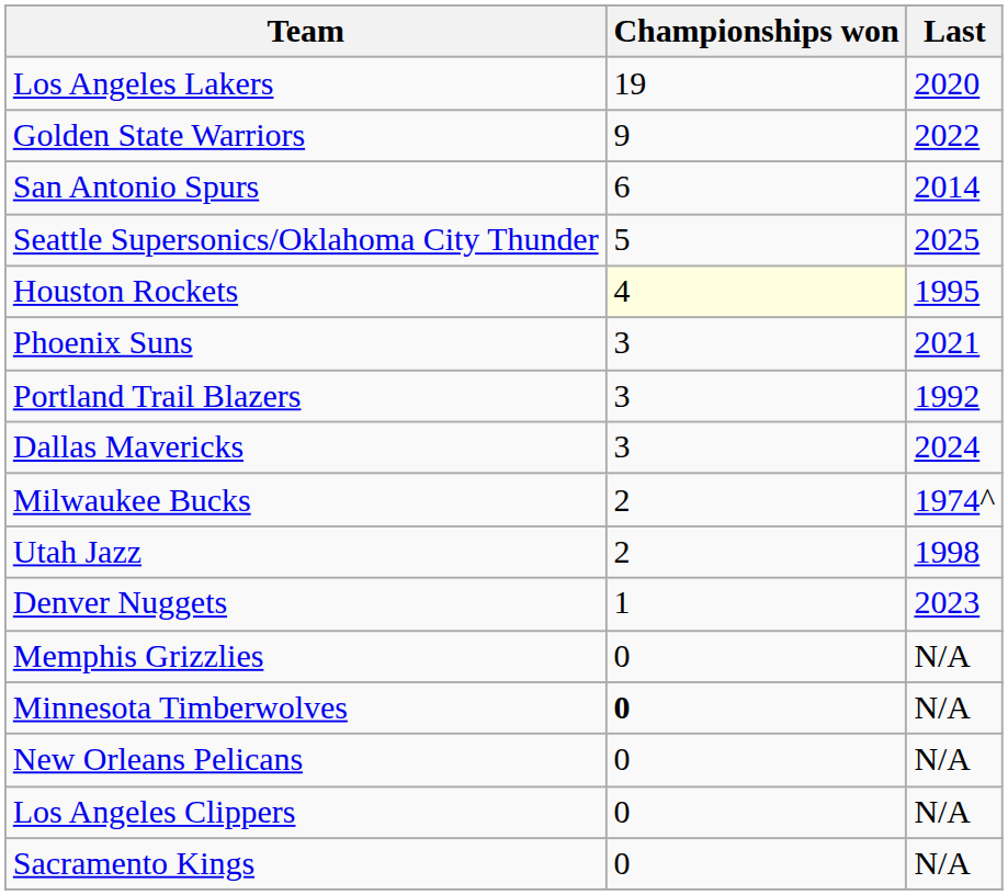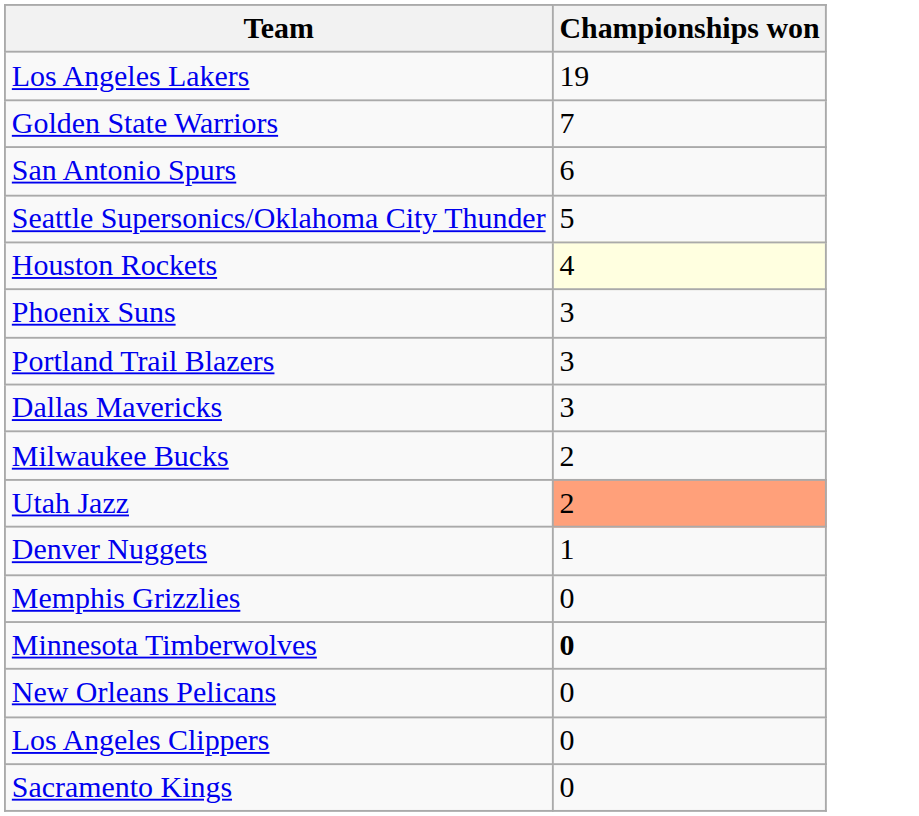- column: Last | 2020 | 2022 | 2014 | 2025 | 1995 | 2021 | 1992 | 2024 | 1974^ | 1998 | 2023 | N/A | N/A | N/A | N/A | N/A
Golden State Warriors | Championships won: 9 -> 7
Utah Jazz | Championships won: no background -> lightsalmon background
